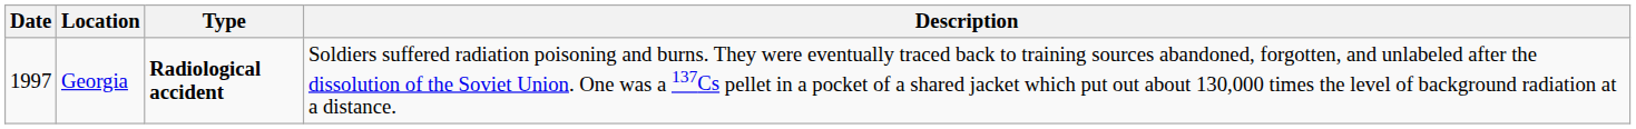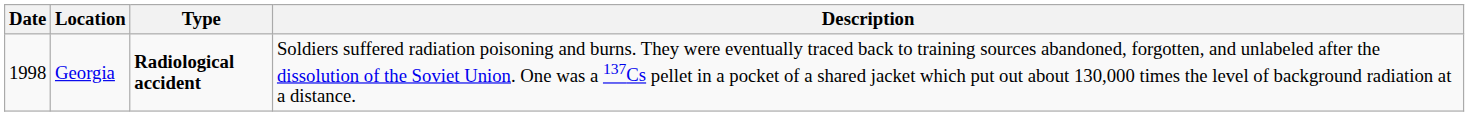Georgia | Date: 1997 -> 1998
